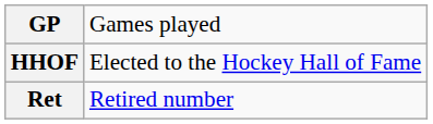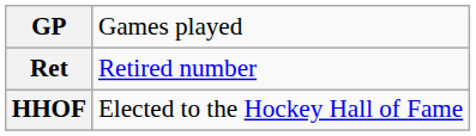rows swapped: Ret <-> HHOF
